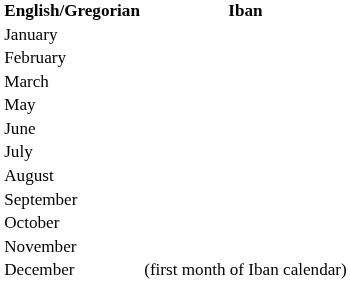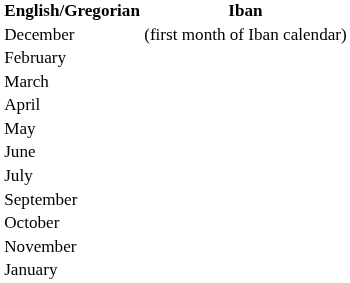rows swapped: January <-> December
+ row: April
- row: August
